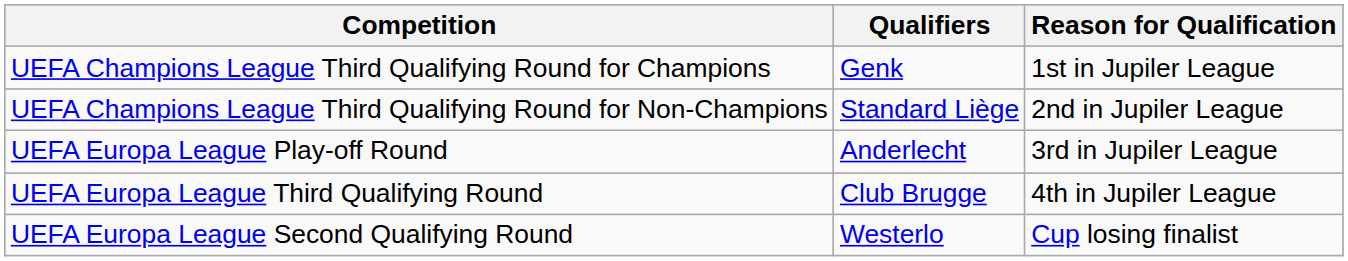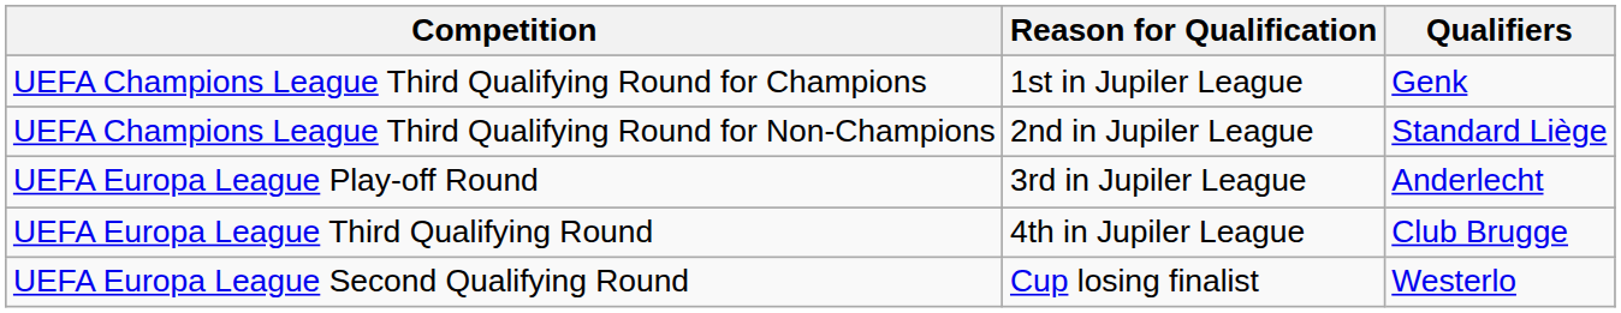columns swapped: Qualifiers <-> Reason for Qualification
